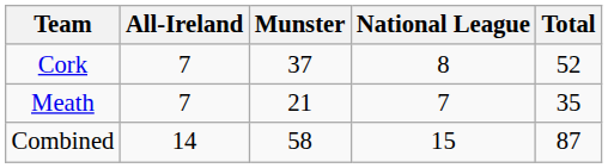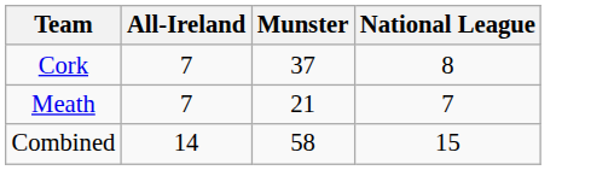- column: Total | 52 | 35 | 87
